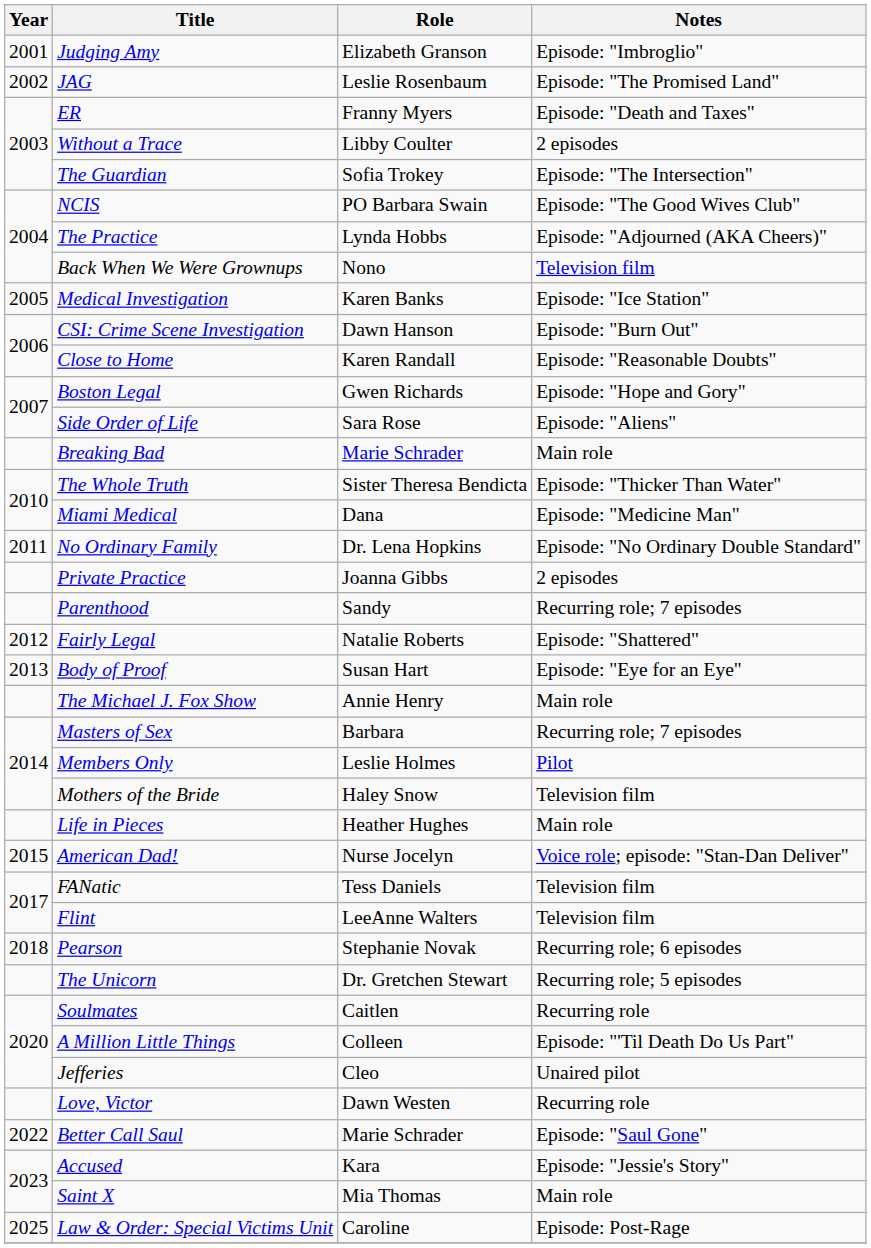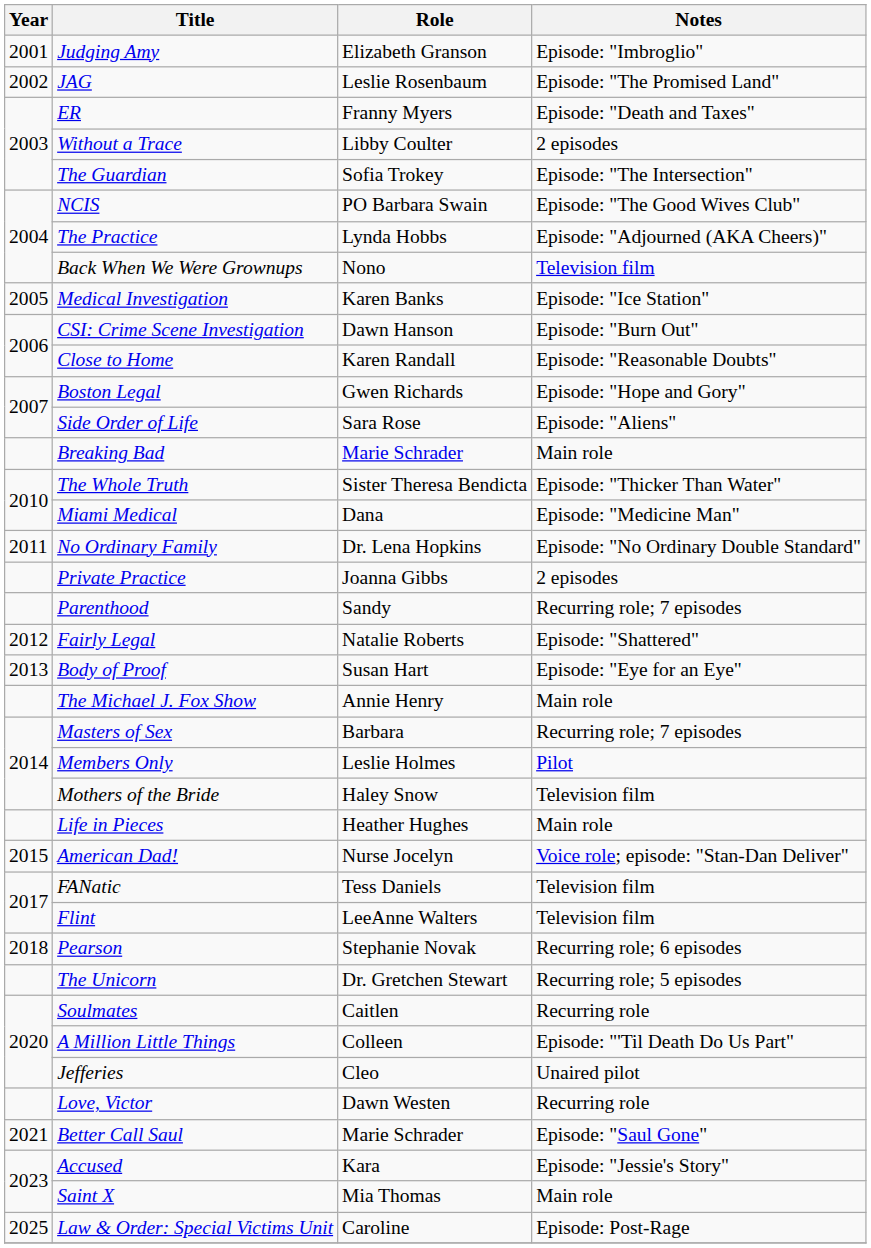Better Call Saul | Year: 2022 -> 2021
